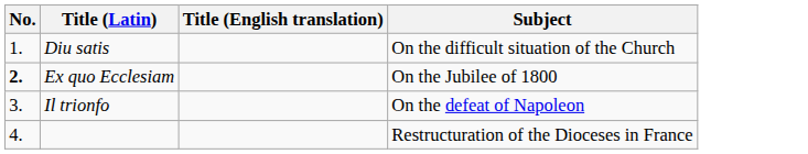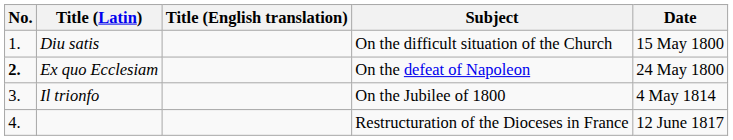+ column: Date | 15 May 1800 | 24 May 1800 | 4 May 1814 | 12 June 1817
Ex quo Ecclesiam | Subject: On the Jubilee of 1800 -> On the defeat of Napoleon
Il trionfo | Subject: On the defeat of Napoleon -> On the Jubilee of 1800
